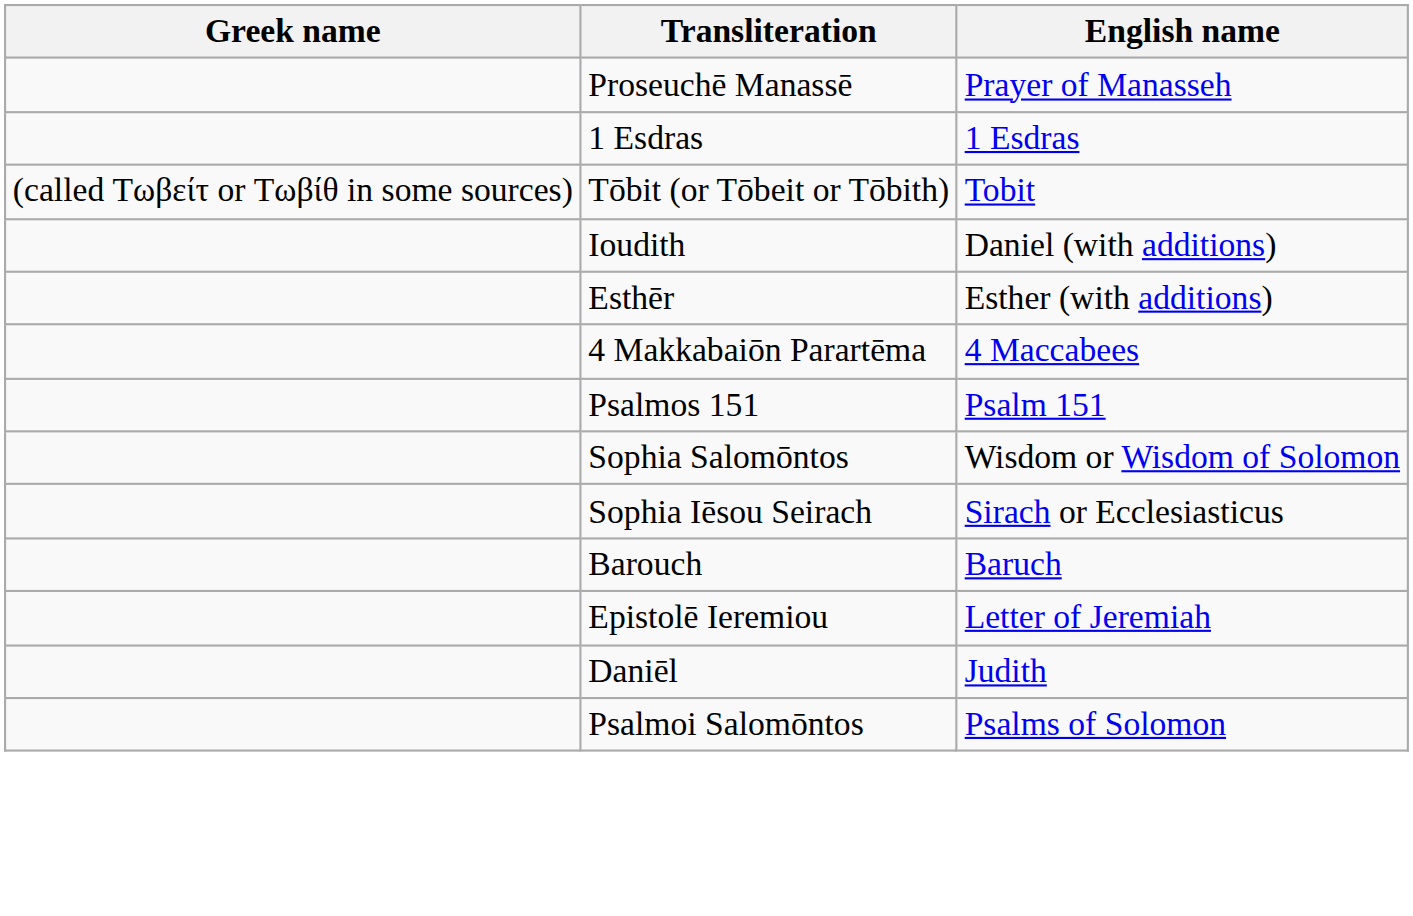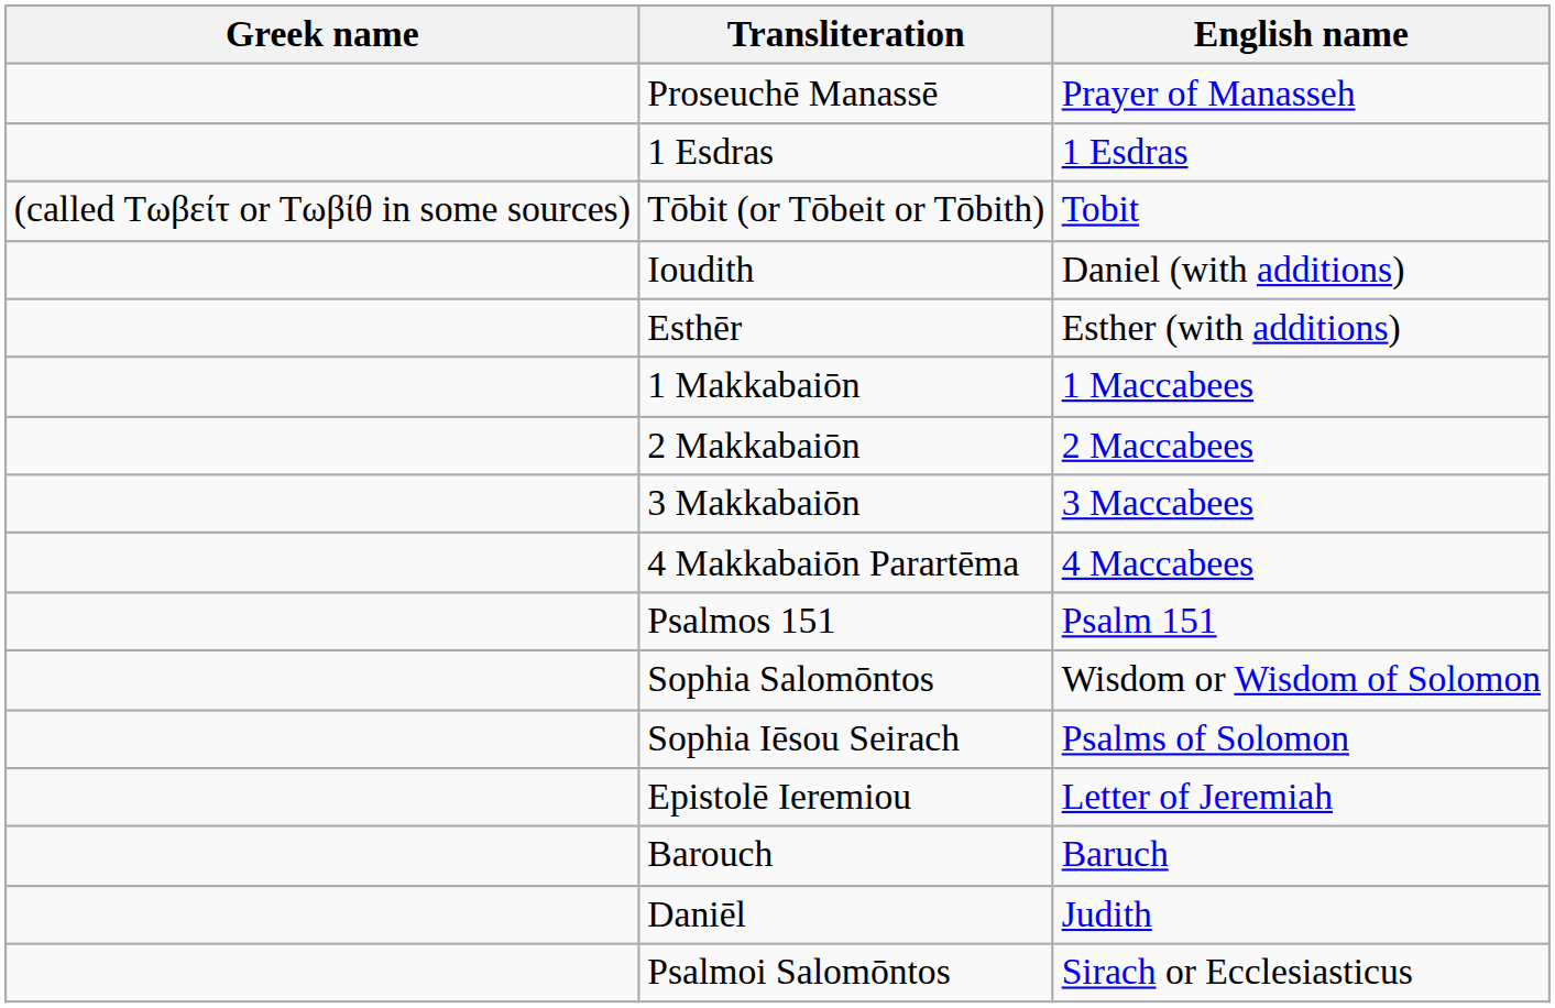+ row: 1 Makkabaiōn | 1 Maccabees
+ row: 2 Makkabaiōn | 2 Maccabees
+ row: 3 Makkabaiōn | 3 Maccabees
Sophia Iēsou Seirach | English name: Sirach or Ecclesiasticus -> Psalms of Solomon
rows swapped: Barouch <-> Epistolē Ieremiou
Psalmoi Salomōntos | English name: Psalms of Solomon -> Sirach or Ecclesiasticus
